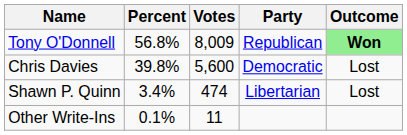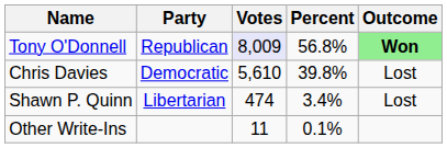columns swapped: Party <-> Percent
Tony O'Donnell | Votes: no background -> lavender background
Chris Davies | Votes: 5,600 -> 5,610
